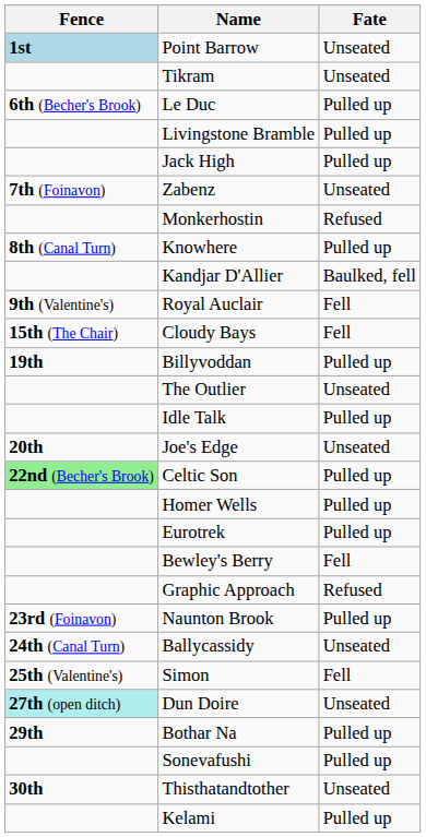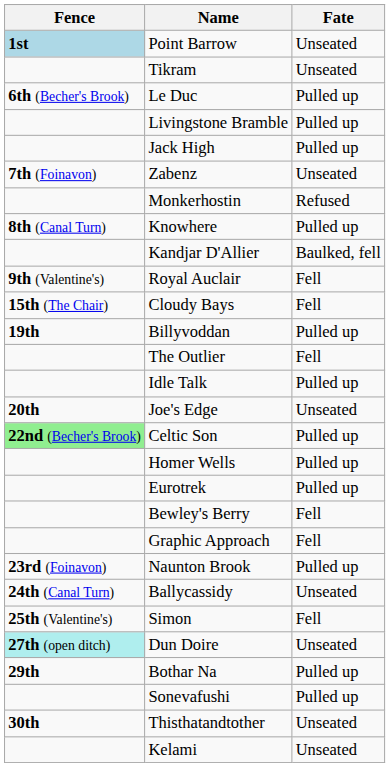The Outlier | Fate: Unseated -> Fell
Graphic Approach | Fate: Refused -> Fell
Kelami | Fate: Pulled up -> Unseated
